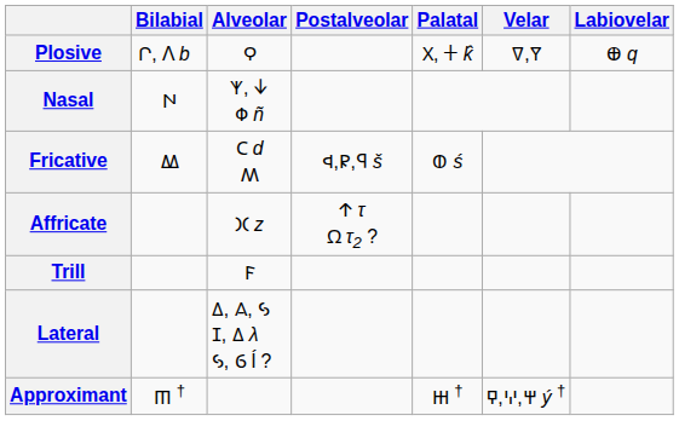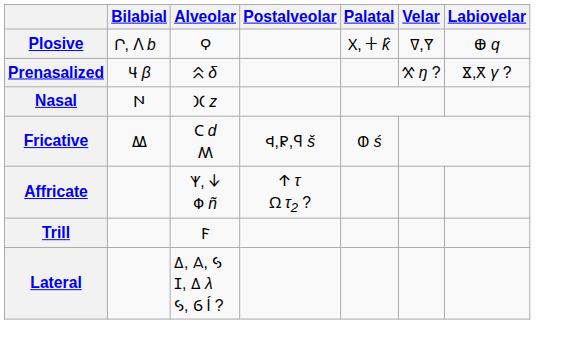+ row: Prenasalized | 𐋌 β | 𐊾 δ | 𐋄 ŋ ? | 𐋀,𐋁 γ ?
Nasal | Alveolar: 𐊵, 𐊜 𐊳 ñ -> 𐋂 z
Affricate | Alveolar: 𐋂 z -> 𐊵, 𐊜 𐊳 ñ
- row: Approximant | 𐊿 † | 𐋅 † | 𐊻,𐋈,𐋐 ý †
